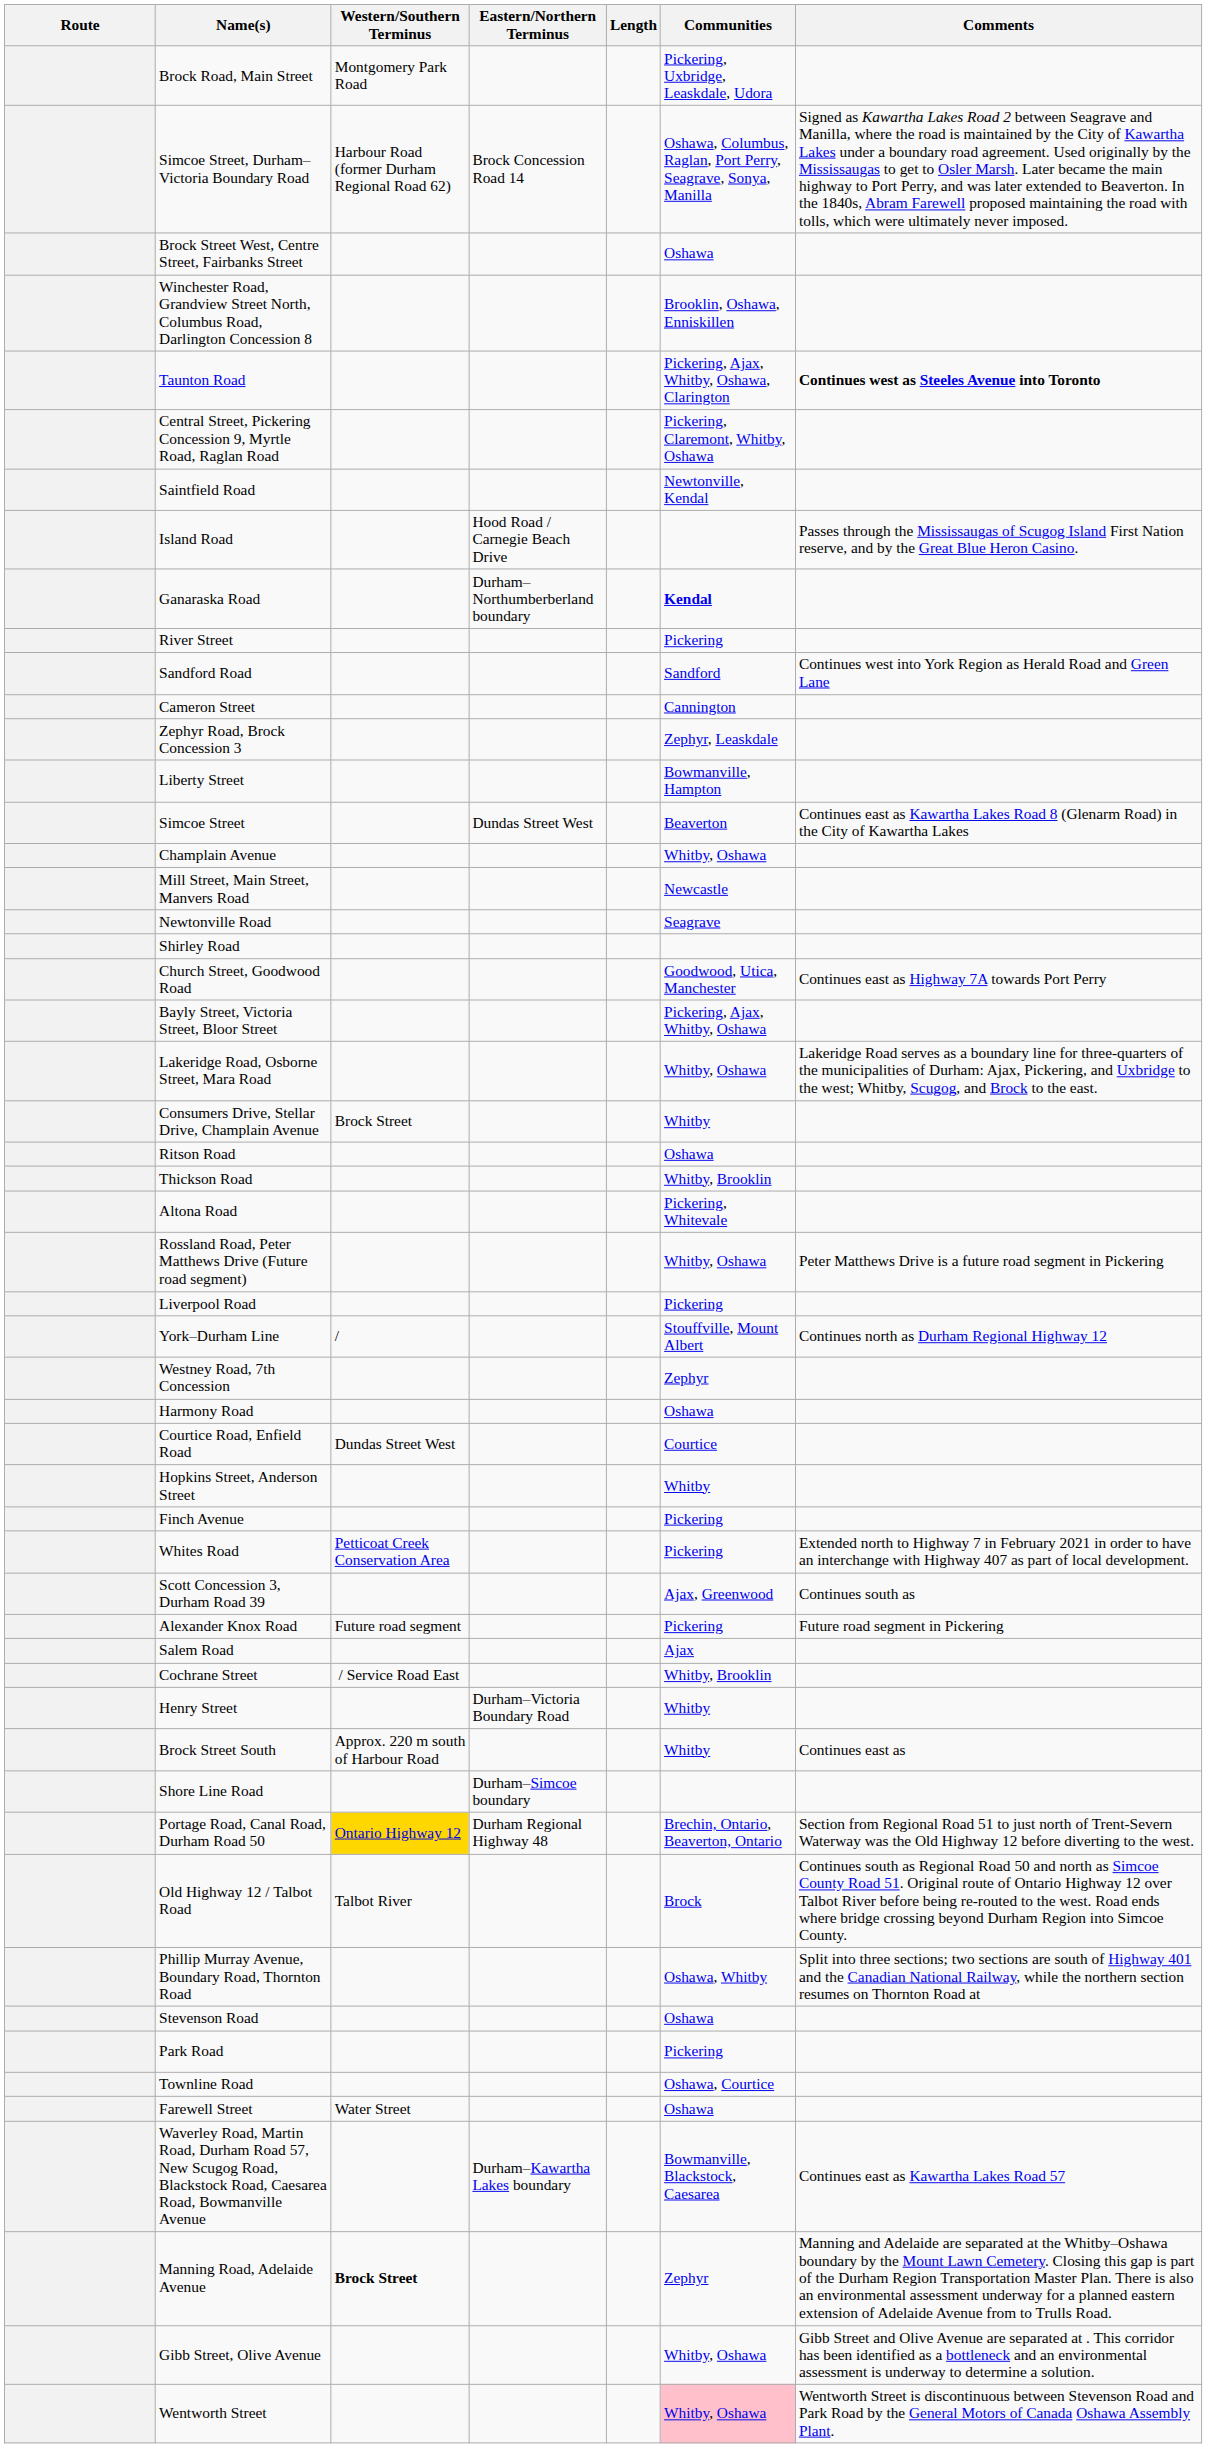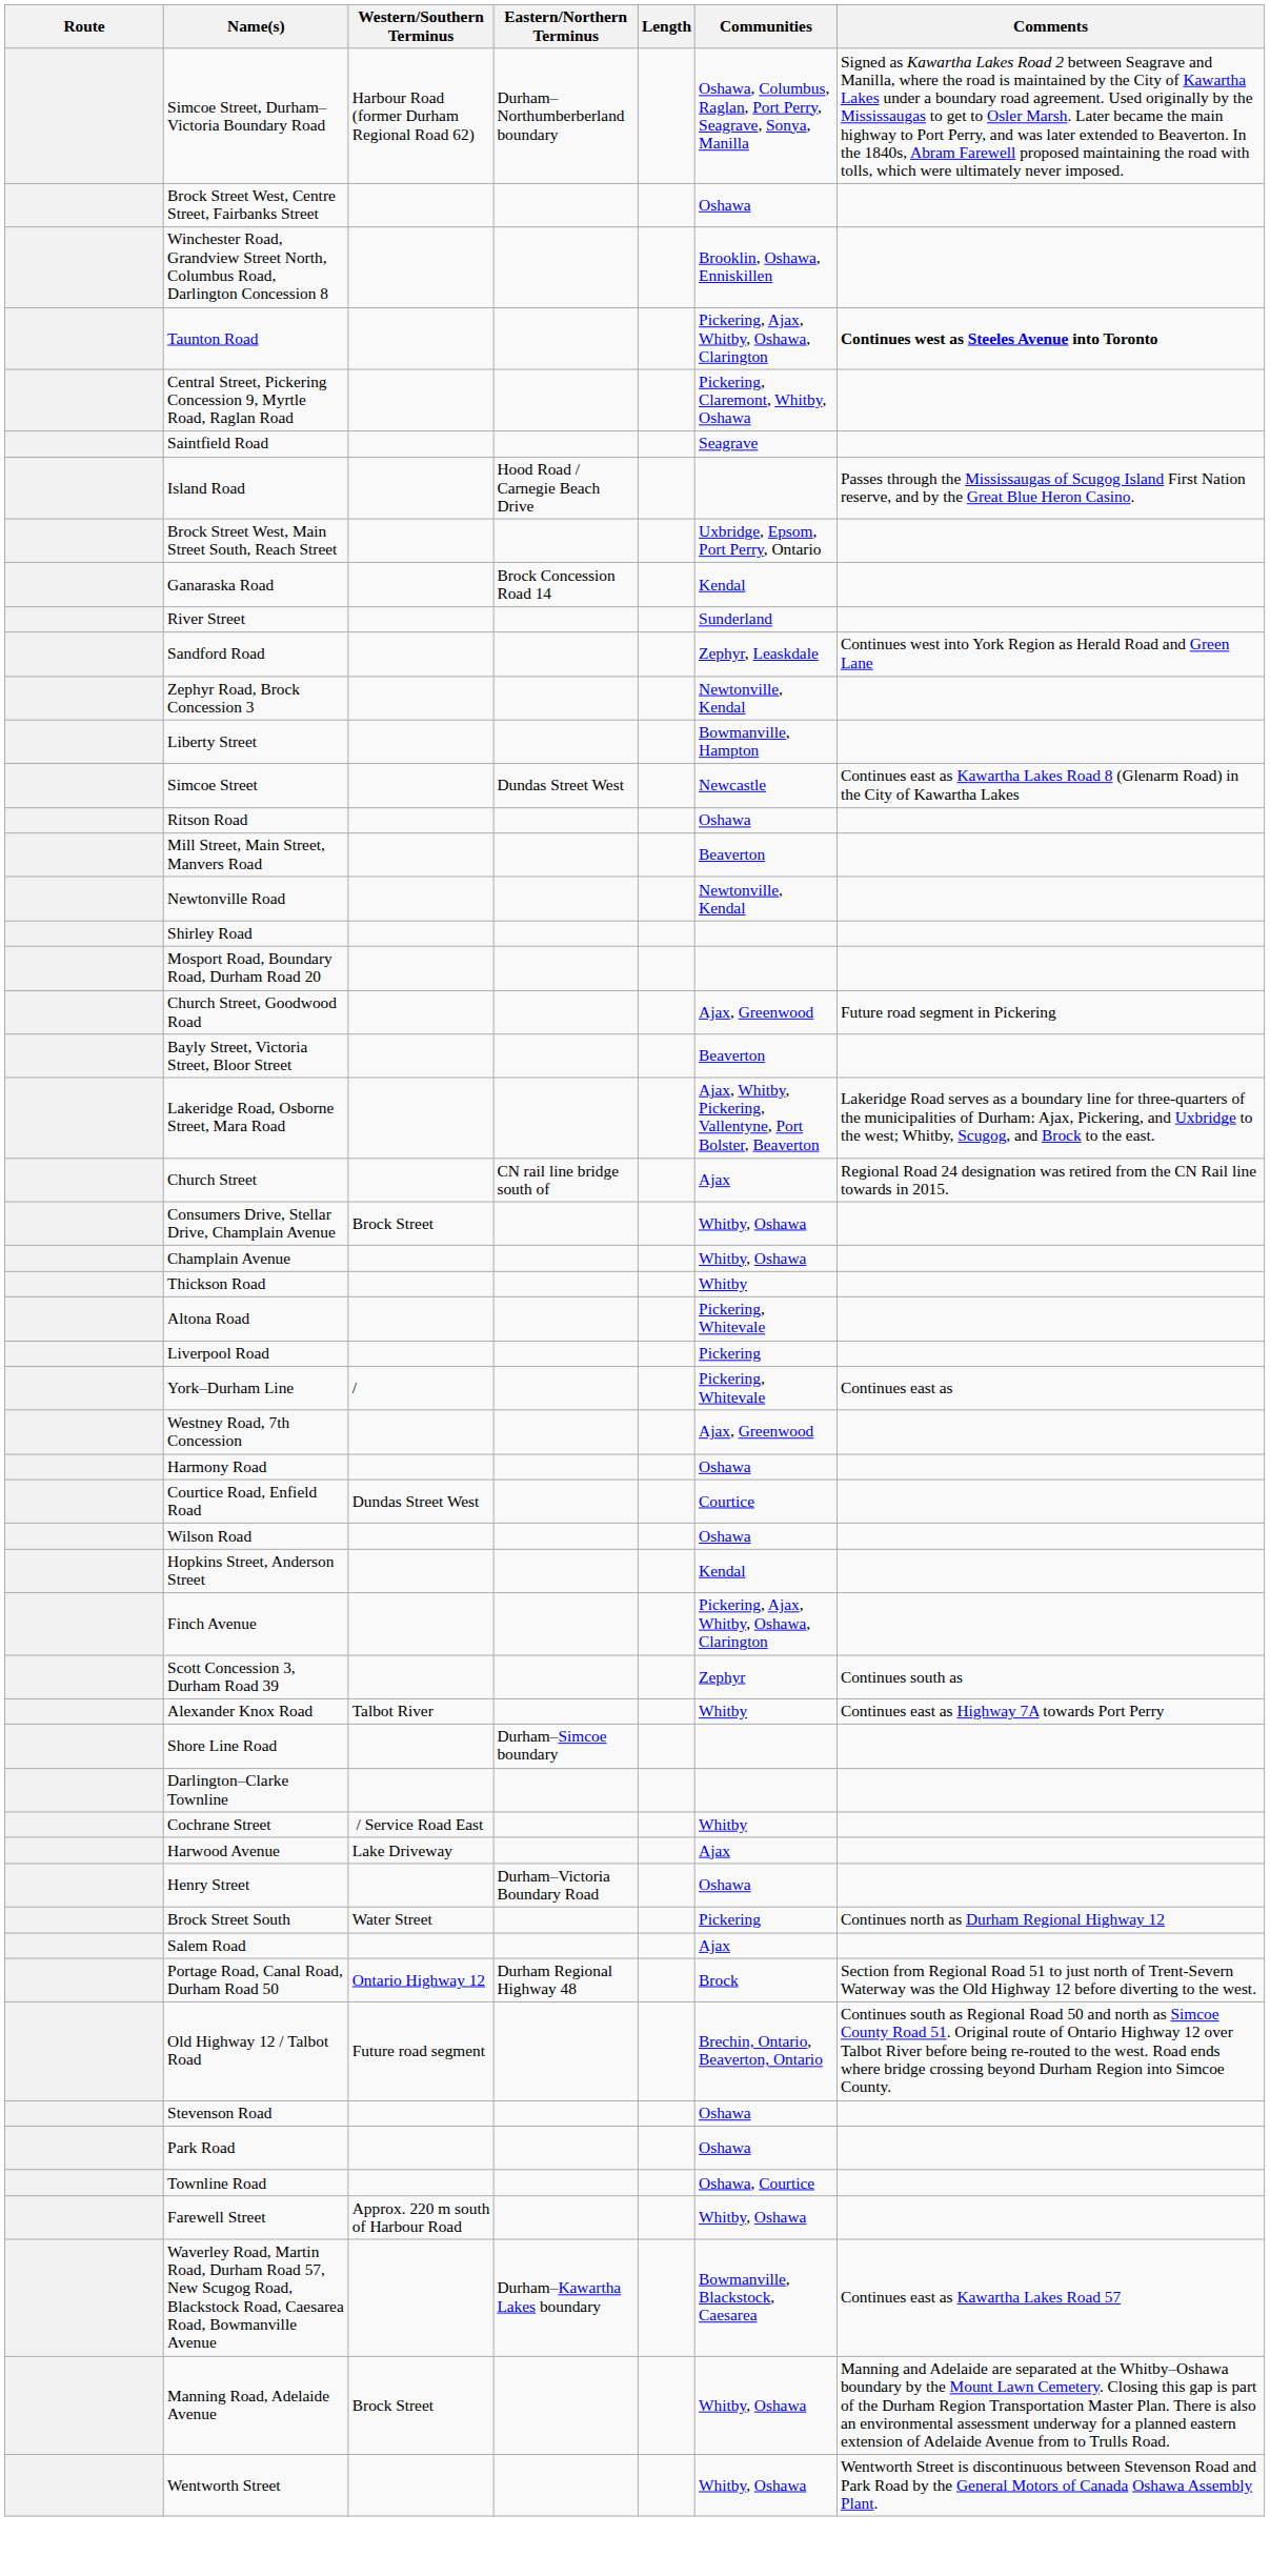- row: Brock Road, Main Street | Montgomery Park Road | Pickering, Uxbridge, Leaskdale, Udora
Simcoe Street, Durham–Victoria Boundary Road | Eastern/Northern Terminus: Brock Concession Road 14 -> Durham–Northumberberland boundary
Saintfield Road | Communities: Newtonville, Kendal -> Seagrave
+ row: Brock Street West, Main Street South, Reach Street | Uxbridge, Epsom, Port Perry, Ontario
Ganaraska Road | Eastern/Northern Terminus: Durham–Northumberberland boundary -> Brock Concession Road 14
Ganaraska Road | Communities: bold -> normal
River Street | Communities: Pickering -> Sunderland
Sandford Road | Communities: Sandford -> Zephyr, Leaskdale
- row: Cameron Street | Cannington
Zephyr Road, Brock Concession 3 | Communities: Zephyr, Leaskdale -> Newtonville, Kendal
Simcoe Street | Communities: Beaverton -> Newcastle
rows swapped: Ritson Road <-> Champlain Avenue
Mill Street, Main Street, Manvers Road | Communities: Newcastle -> Beaverton
Newtonville Road | Communities: Seagrave -> Newtonville, Kendal
+ row: Mosport Road, Boundary Road, Durham Road 20
Church Street, Goodwood Road | Communities: Goodwood, Utica, Manchester -> Ajax, Greenwood
Church Street, Goodwood Road | Comments: Continues east as Highway 7A towards Port Perry -> Future road segment in Pickering
Bayly Street, Victoria Street, Bloor Street | Communities: Pickering, Ajax, Whitby, Oshawa -> Beaverton
Lakeridge Road, Osborne Street, Mara Road | Communities: Whitby, Oshawa -> Ajax, Whitby, Pickering, Vallentyne, Port Bolster, Beaverton
+ row: Church Street | CN rail line bridge south of | Ajax | Regional Road 24 designation was retired from the CN Rail line towards in 2015.
Consumers Drive, Stellar Drive, Champlain Avenue | Communities: Whitby -> Whitby, Oshawa
Thickson Road | Communities: Whitby, Brooklin -> Whitby
- row: Rossland Road, Peter Matthews Drive (Future road segment) | Whitby, Oshawa | Peter Matthews Drive is a future road segment in Pickering
York–Durham Line | Communities: Stouffville, Mount Albert -> Pickering, Whitevale
York–Durham Line | Comments: Continues north as Durham Regional Highway 12 -> Continues east as
Westney Road, 7th Concession | Communities: Zephyr -> Ajax, Greenwood
+ row: Wilson Road | Oshawa
Hopkins Street, Anderson Street | Communities: Whitby -> Kendal
Finch Avenue | Communities: Pickering -> Pickering, Ajax, Whitby, Oshawa, Clarington
- row: Whites Road | Petticoat Creek Conservation Area | Pickering | Extended north to Highway 7 in February 2021 in order to have an interchange with Highway 407 as part of local development.
Scott Concession 3, Durham Road 39 | Communities: Ajax, Greenwood -> Zephyr
Alexander Knox Road | Western/Southern Terminus: Future road segment -> Talbot River
Alexander Knox Road | Communities: Pickering -> Whitby
Alexander Knox Road | Comments: Future road segment in Pickering -> Continues east as Highway 7A towards Port Perry
rows swapped: Salem Road <-> Shore Line Road
+ row: Darlington–Clarke Townline
Cochrane Street | Communities: Whitby, Brooklin -> Whitby
+ row: Harwood Avenue | Lake Driveway | Ajax
Henry Street | Communities: Whitby -> Oshawa
Brock Street South | Western/Southern Terminus: Approx. 220 m south of Harbour Road -> Water Street
Brock Street South | Communities: Whitby -> Pickering
Brock Street South | Comments: Continues east as -> Continues north as Durham Regional Highway 12
Portage Road, Canal Road, Durham Road 50 | Western/Southern Terminus: gold background -> no background
Portage Road, Canal Road, Durham Road 50 | Communities: Brechin, Ontario, Beaverton, Ontario -> Brock
Old Highway 12 / Talbot Road | Western/Southern Terminus: Talbot River -> Future road segment
Old Highway 12 / Talbot Road | Communities: Brock -> Brechin, Ontario, Beaverton, Ontario
- row: Phillip Murray Avenue, Boundary Road, Thornton Road | Oshawa, Whitby | Split into three sections; two sections are south of Highway 401 and the Canadian National Railway, while the northern section resumes on Thornton Road at
Park Road | Communities: Pickering -> Oshawa
Farewell Street | Western/Southern Terminus: Water Street -> Approx. 220 m south of Harbour Road
Farewell Street | Communities: Oshawa -> Whitby, Oshawa
Manning Road, Adelaide Avenue | Western/Southern Terminus: bold -> normal
Manning Road, Adelaide Avenue | Communities: Zephyr -> Whitby, Oshawa
- row: Gibb Street, Olive Avenue | Whitby, Oshawa | Gibb Street and Olive Avenue are separated at . This corridor has been identified as a bottleneck and an environmental assessment is underway to determine a solution.
Wentworth Street | Communities: pink background -> no background
